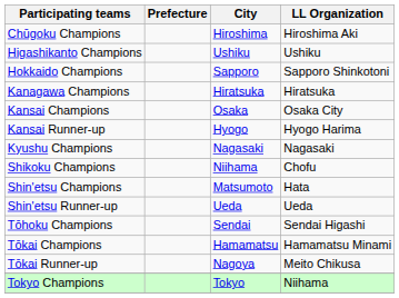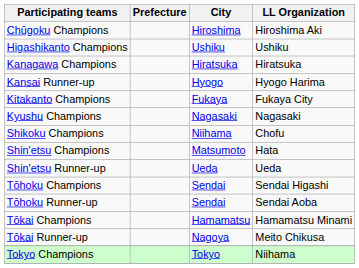- row: Hokkaido Champions | Sapporo | Sapporo Shinkotoni
- row: Kansai Champions | Osaka | Osaka City
+ row: Kitakanto Champions | Fukaya | Fukaya City
+ row: Tōhoku Runner-up | Sendai | Sendai Aoba
